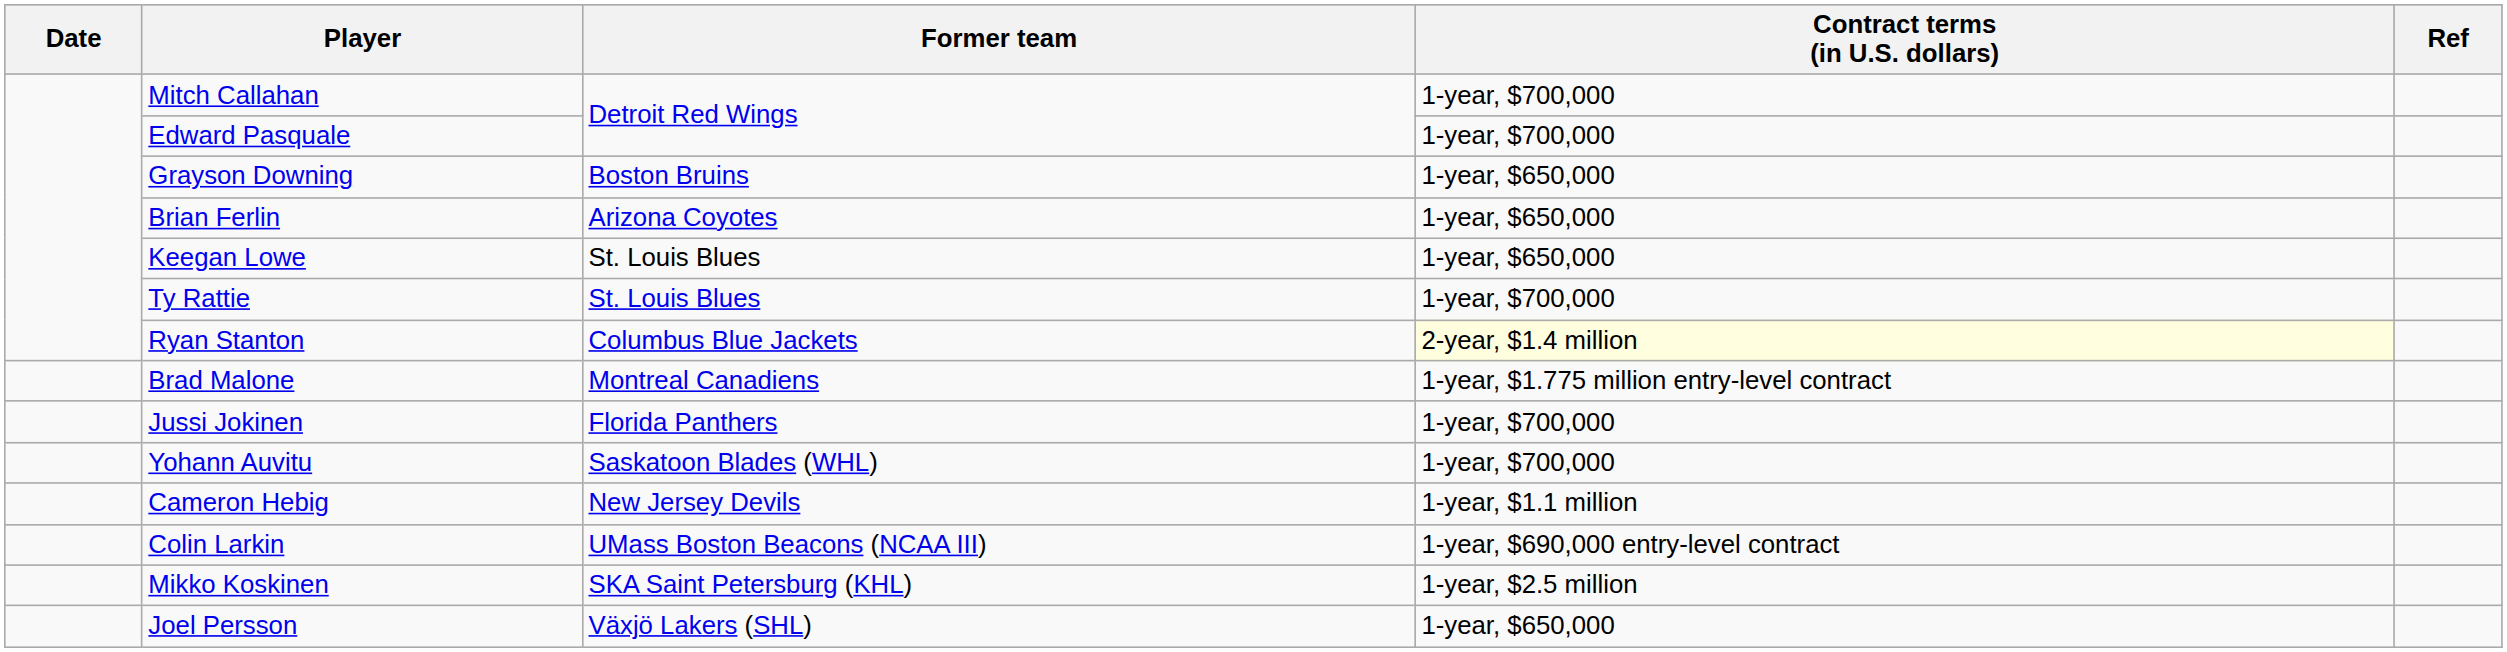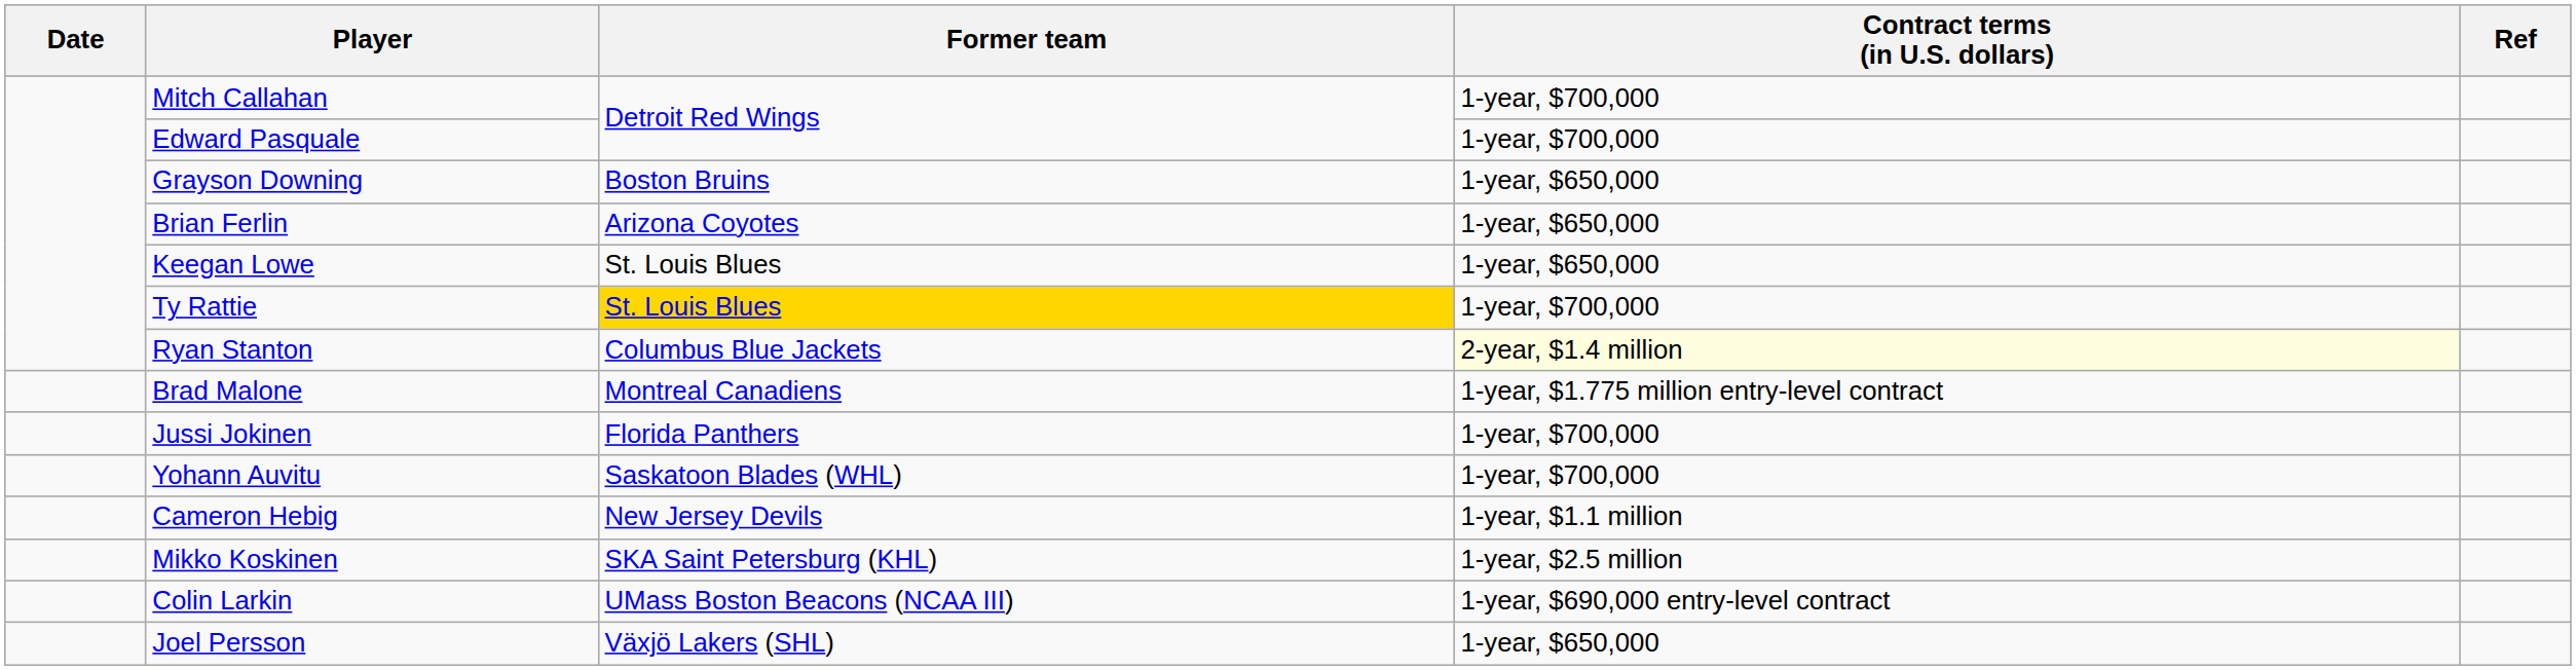Ty Rattie | Former team: no background -> gold background
rows swapped: Colin Larkin <-> Mikko Koskinen
